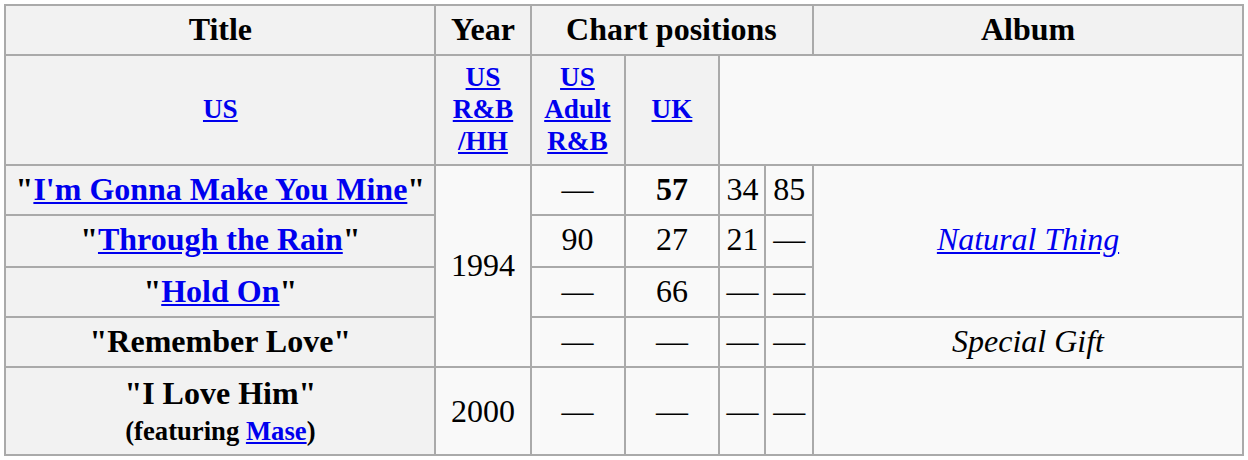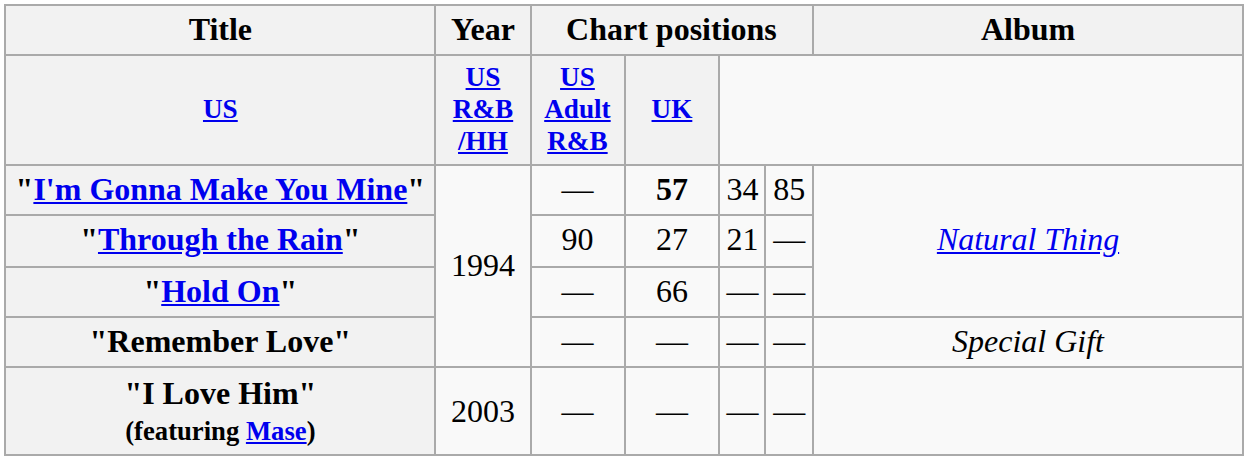"I Love Him" (featuring Mase) | Year: 2000 -> 2003
